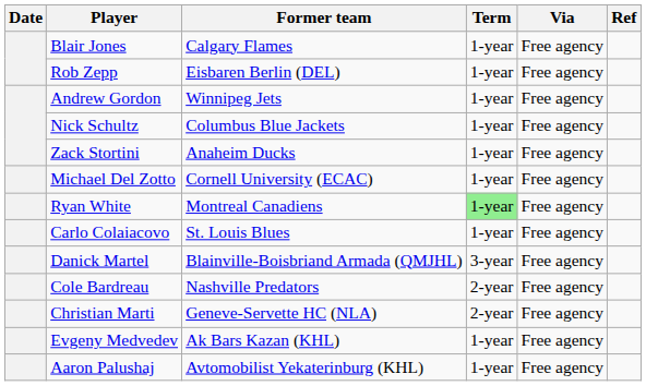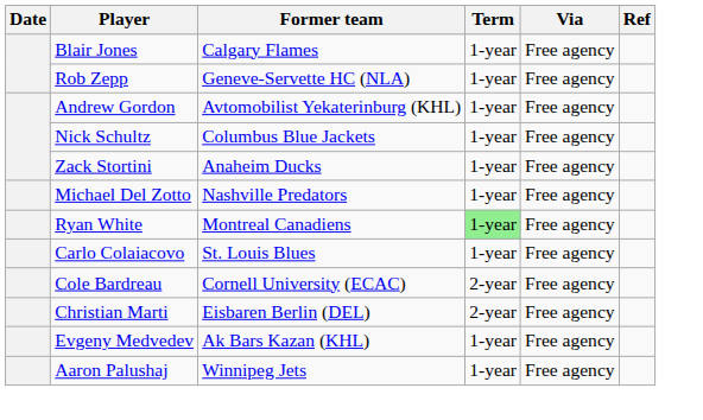Rob Zepp | Former team: Eisbaren Berlin (DEL) -> Geneve-Servette HC (NLA)
Andrew Gordon | Former team: Winnipeg Jets -> Avtomobilist Yekaterinburg (KHL)
Michael Del Zotto | Former team: Cornell University (ECAC) -> Nashville Predators
- row: Danick Martel | Blainville-Boisbriand Armada (QMJHL) | 3-year | Free agency
Cole Bardreau | Former team: Nashville Predators -> Cornell University (ECAC)
Christian Marti | Former team: Geneve-Servette HC (NLA) -> Eisbaren Berlin (DEL)
Aaron Palushaj | Former team: Avtomobilist Yekaterinburg (KHL) -> Winnipeg Jets
